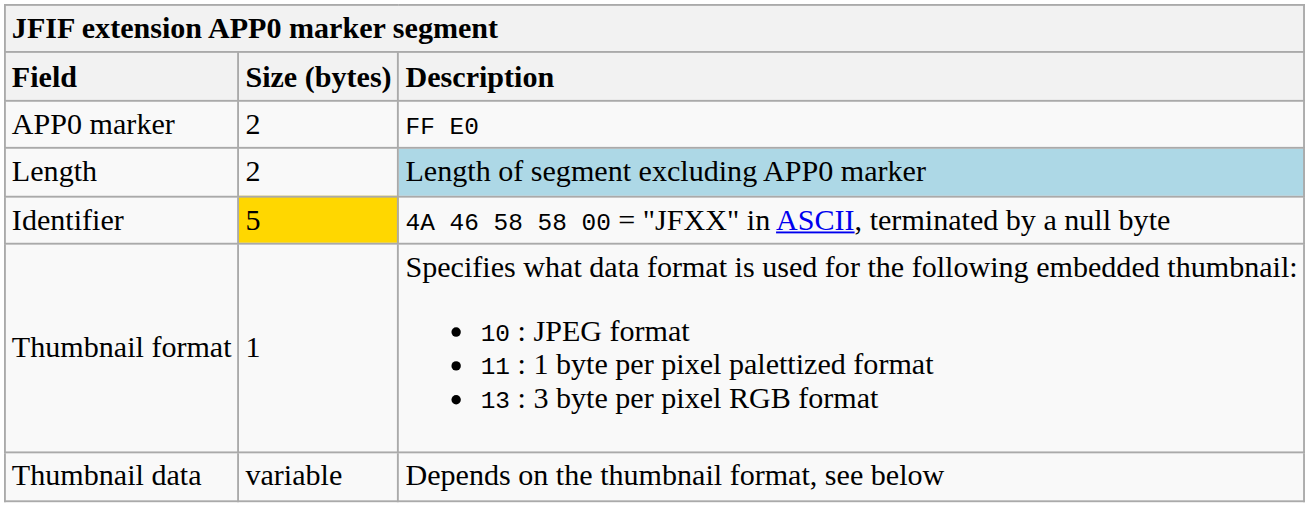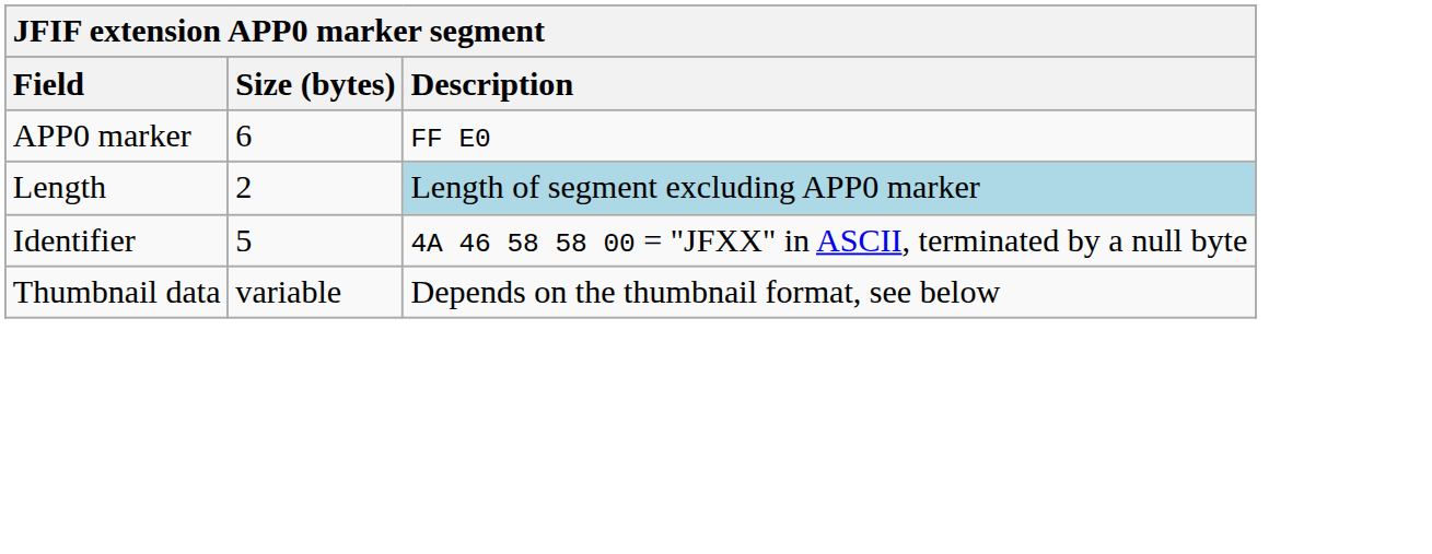APP0 marker | Size (bytes): 2 -> 6
Identifier | Size (bytes): gold background -> no background
- row: Thumbnail format | 1 | Specifies what data format is used for the following embedded thumbnail: 10 : JPEG format 11 : 1 byte per pixel palettized format 13 : 3 byte per pixel RGB format
